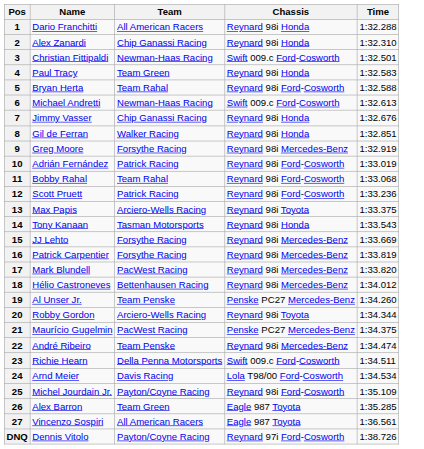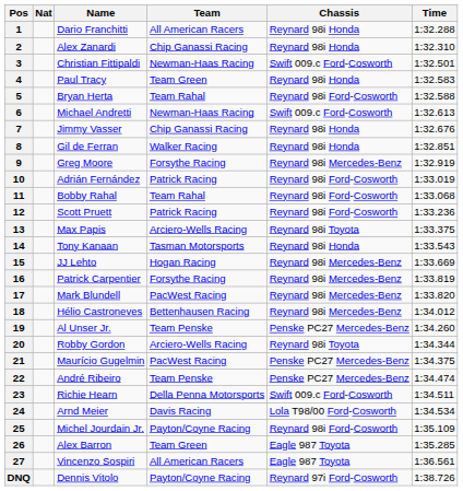+ column: Nat
15 | Team: Forsythe Racing -> Hogan Racing
22 | Chassis: Reynard 98i Mercedes-Benz -> Penske PC27 Mercedes-Benz
